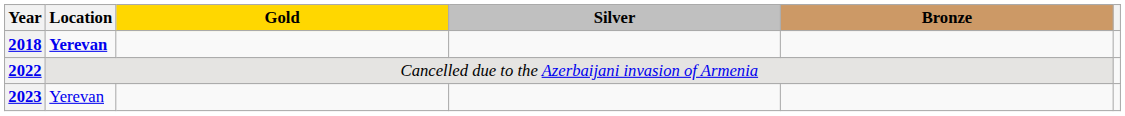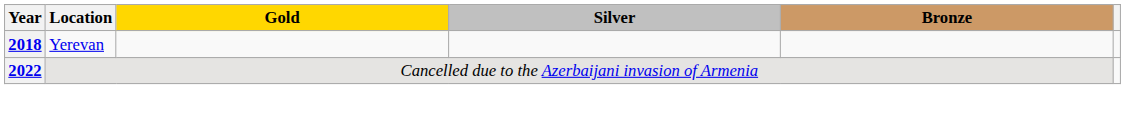2018 | Location: bold -> normal
- row: 2023 | Yerevan
